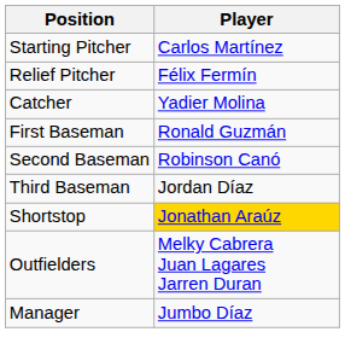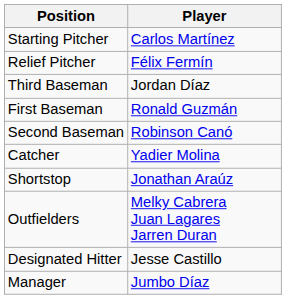rows swapped: Catcher <-> Third Baseman
Shortstop | Player: gold background -> no background
+ row: Designated Hitter | Jesse Castillo
